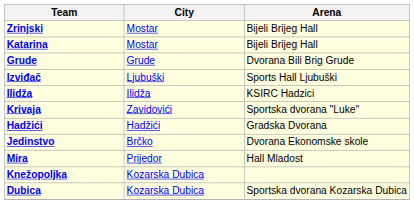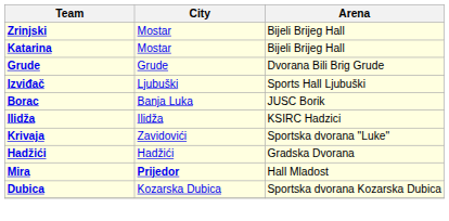+ row: Borac | Banja Luka | JUSC Borik
- row: Jedinstvo | Brčko | Dvorana Ekonomske skole
Mira | City: normal -> bold
- row: Knežopoljka | Kozarska Dubica
